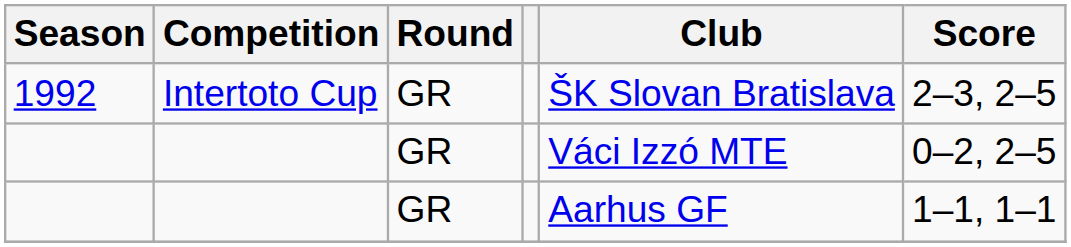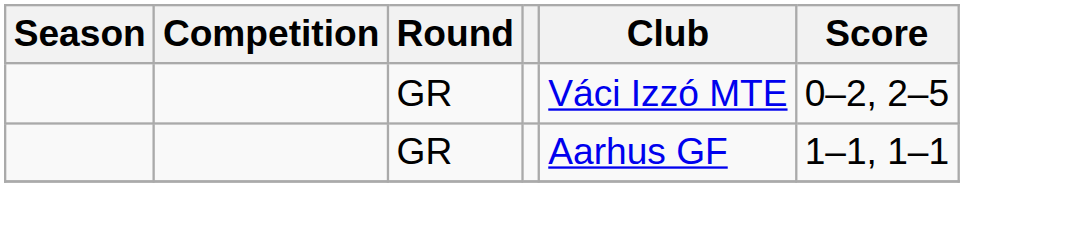- row: 1992 | Intertoto Cup | GR | ŠK Slovan Bratislava | 2–3, 2–5
